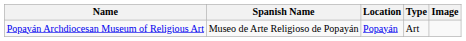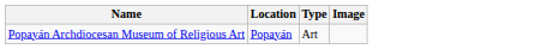- column: Spanish Name | Museo de Arte Religioso de Popayán
